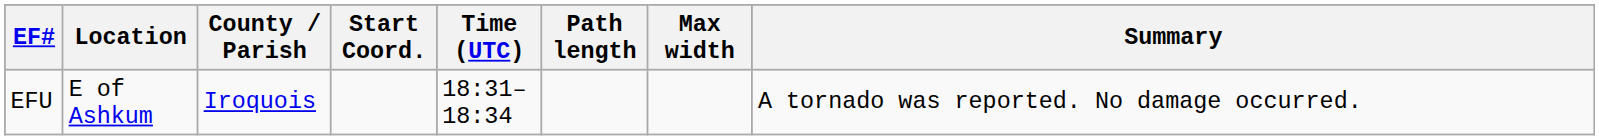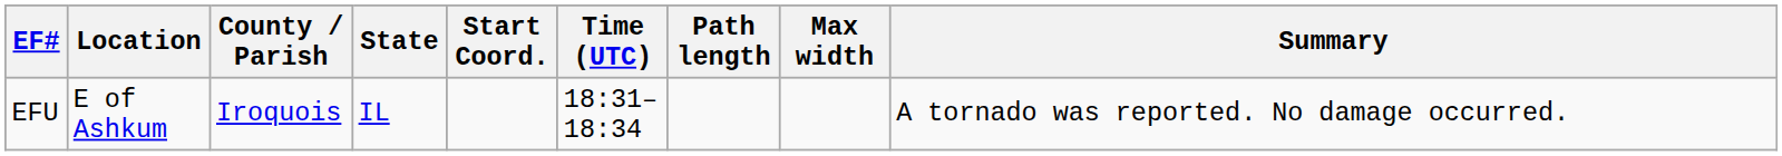+ column: State | IL
